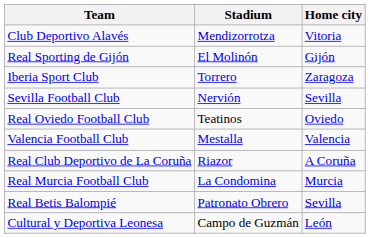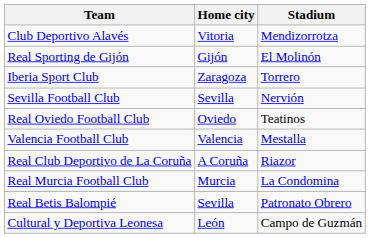columns swapped: Home city <-> Stadium
